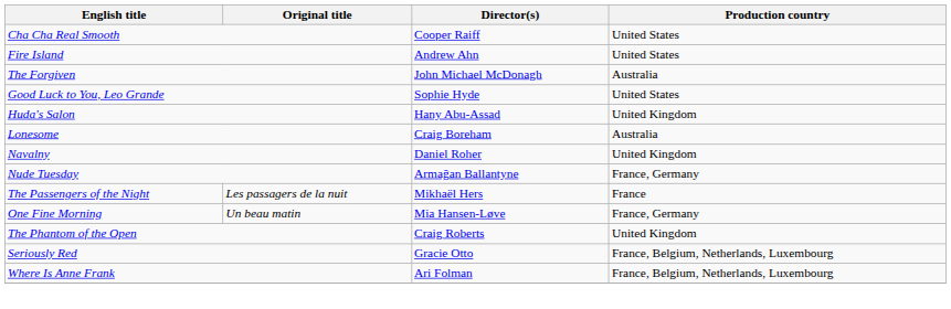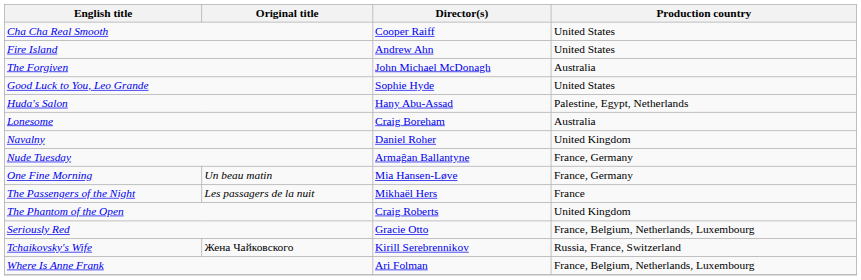Huda's Salon | Production country: United Kingdom -> Palestine, Egypt, Netherlands
rows swapped: One Fine Morning <-> The Passengers of the Night
+ row: Tchaikovsky's Wife | Жена Чайковского | Kirill Serebrennikov | Russia, France, Switzerland
